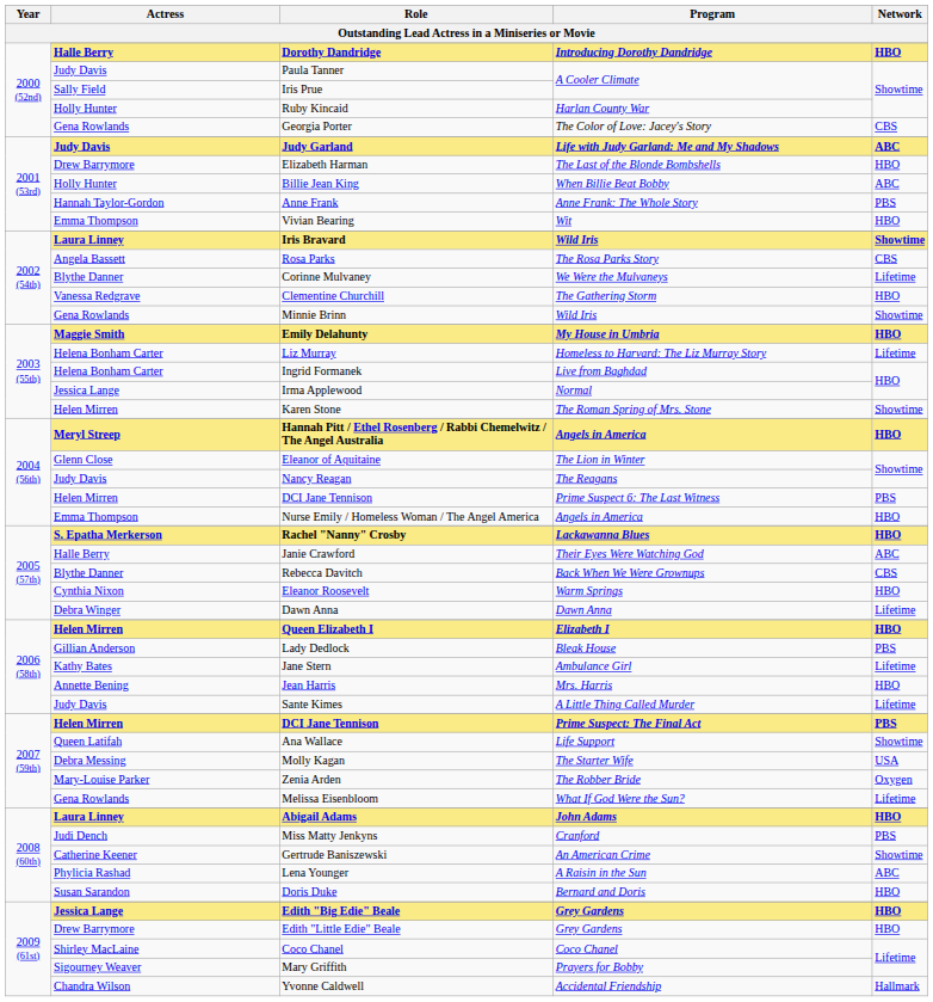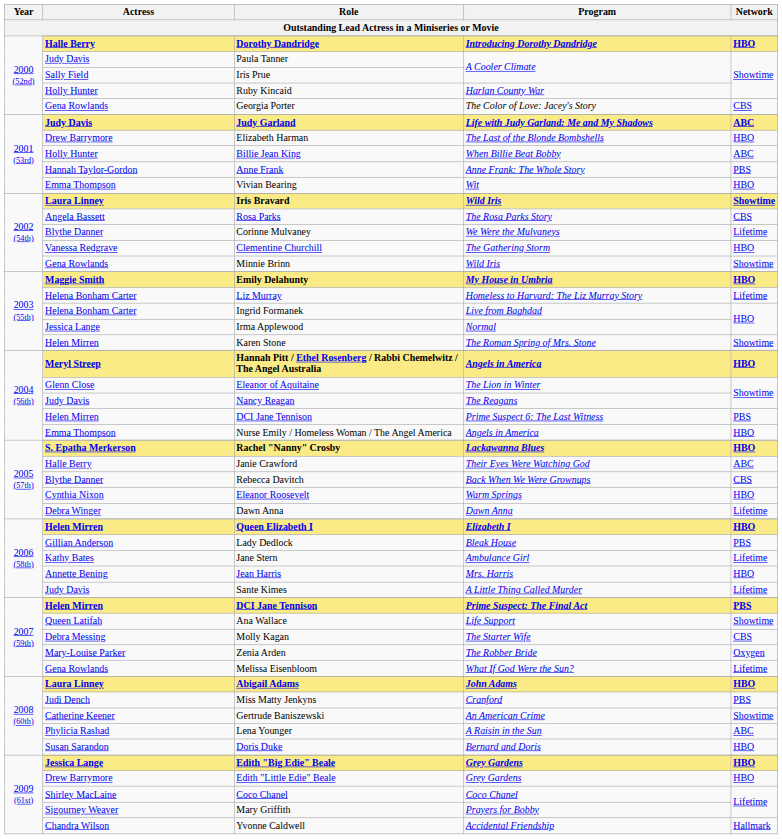Molly Kagan | Network: USA -> CBS
